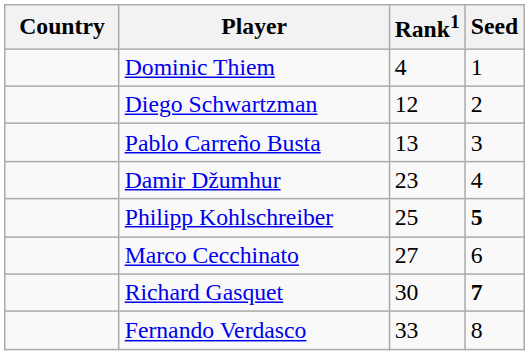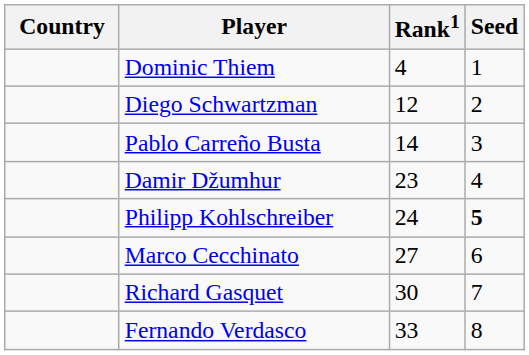Pablo Carreño Busta | Rank1: 13 -> 14
Philipp Kohlschreiber | Rank1: 25 -> 24
Richard Gasquet | Seed: bold -> normal
